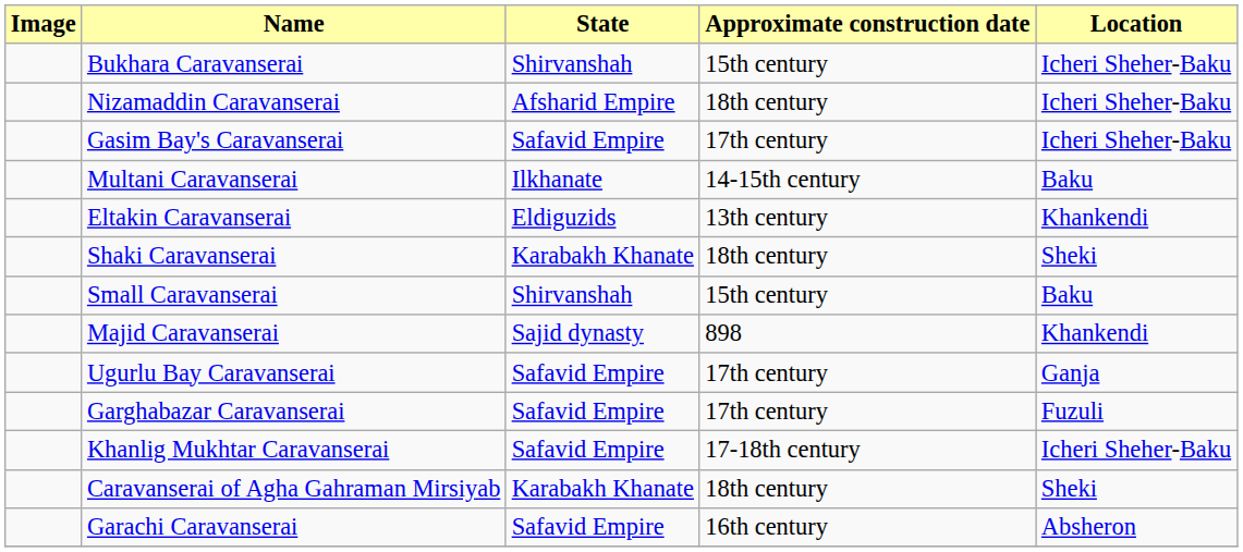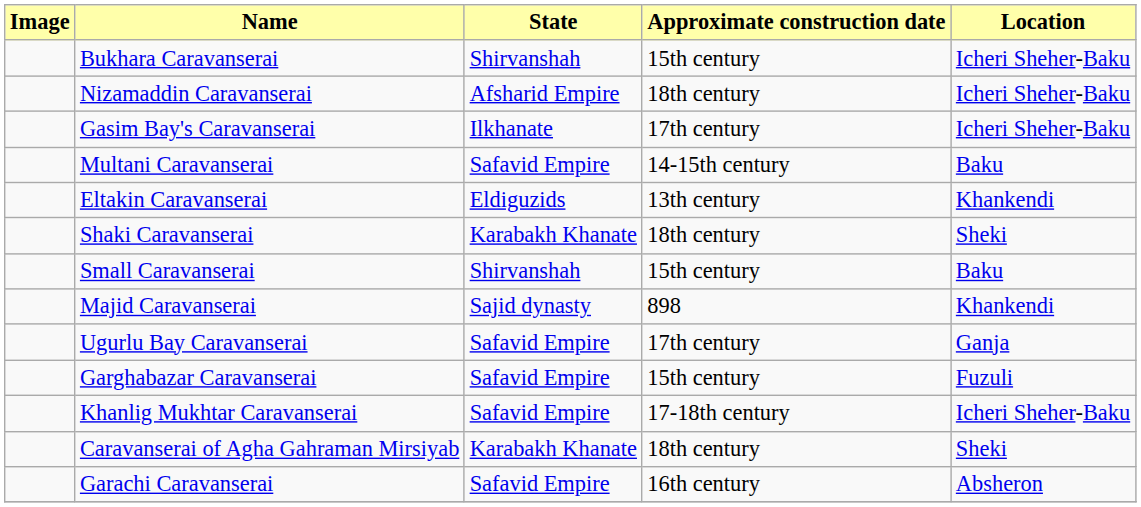Gasim Bay's Caravanserai | State: Safavid Empire -> Ilkhanate
Multani Caravanserai | State: Ilkhanate -> Safavid Empire
Garghabazar Caravanserai | Approximate construction date: 17th century -> 15th century
